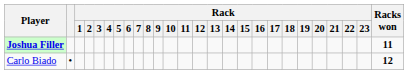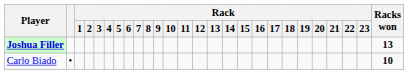Joshua Filler | Racks won: 11 -> 13
Carlo Biado | Racks won: 12 -> 10
